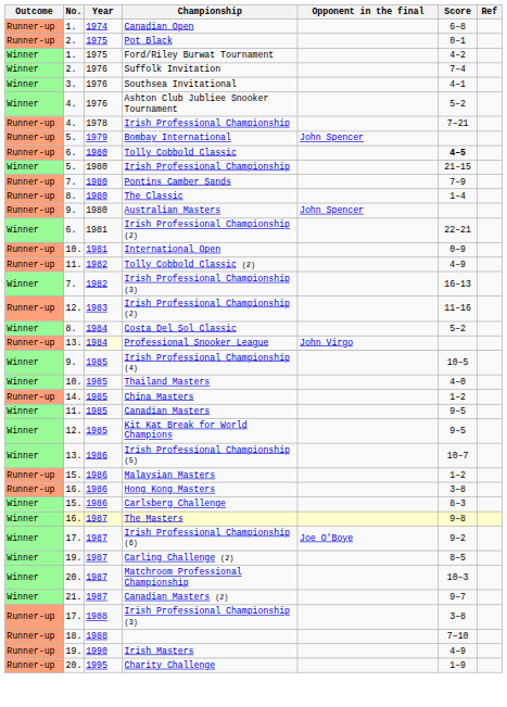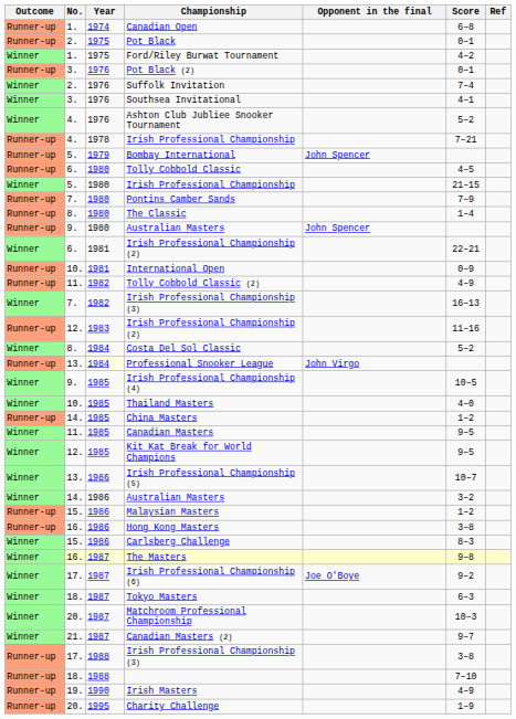+ row: Runner-up | 3. | 1976 | Pot Black (2) | 0–1
Tolly Cobbold Classic | Score: bold -> normal
+ row: Winner | 14. | 1986 | Australian Masters | 3–2
+ row: Winner | 18. | 1987 | Tokyo Masters | 6–3
- row: Winner | 19. | 1987 | Carling Challenge (2) | 8–5
